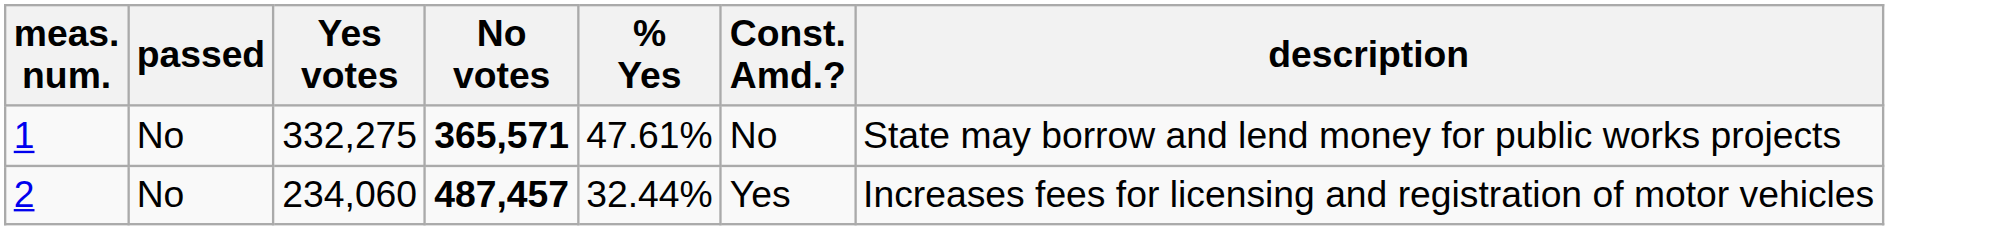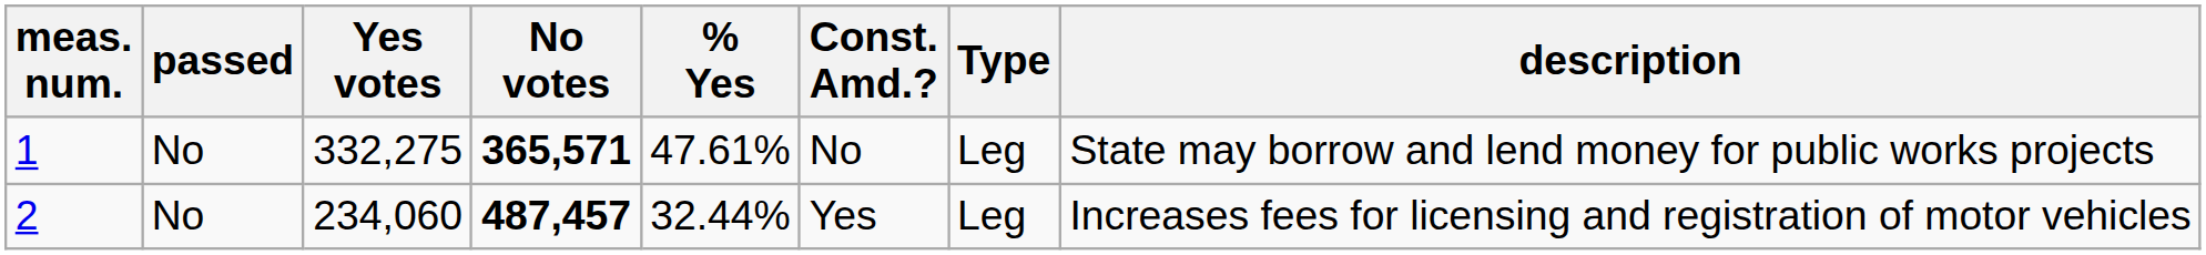+ column: Type | Leg | Leg
